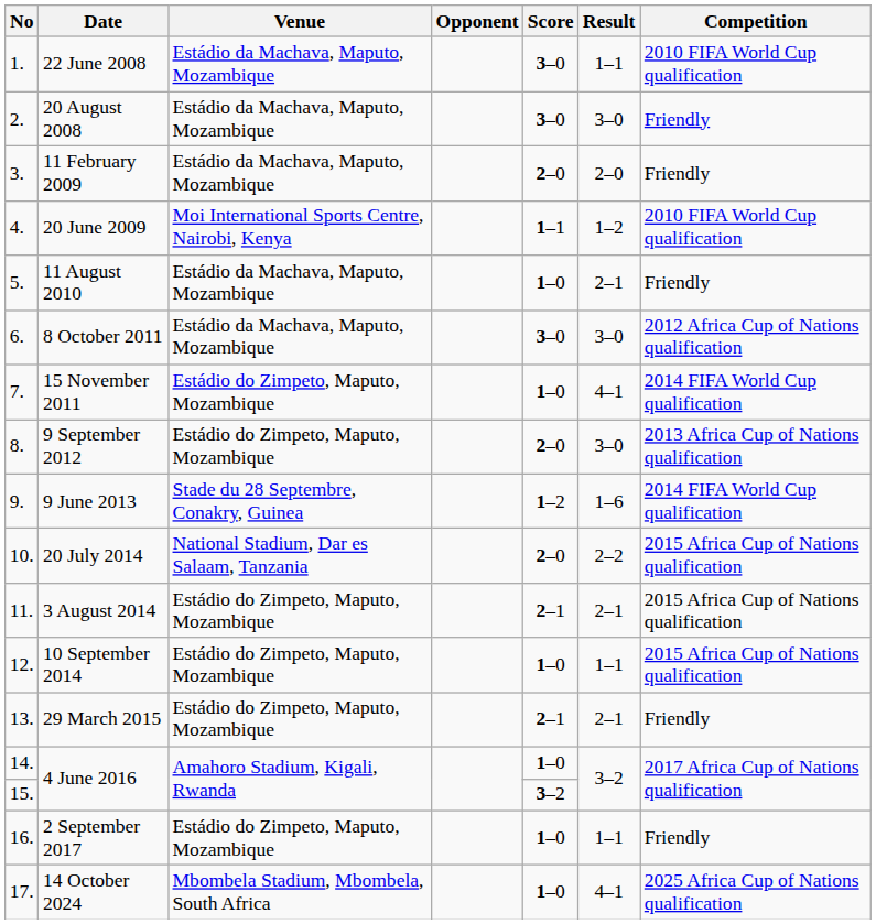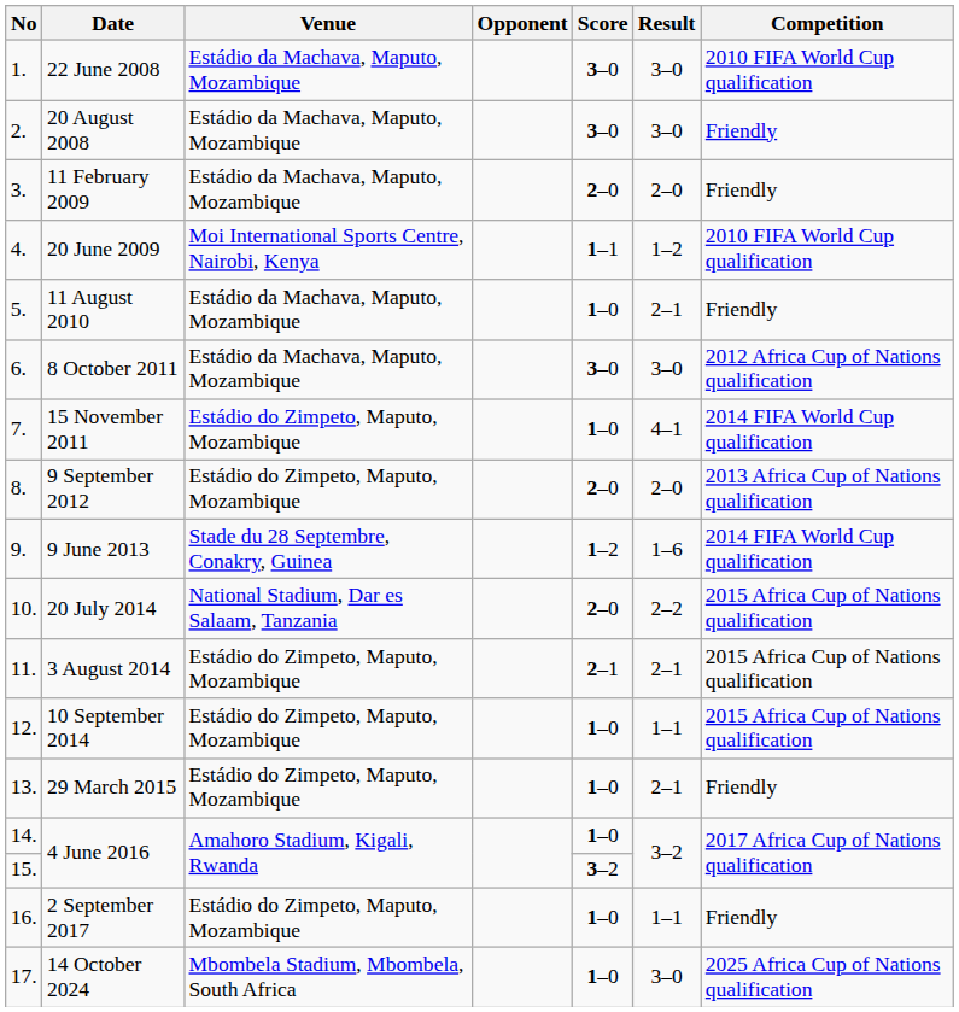22 June 2008 | Result: 1–1 -> 3–0
9 September 2012 | Result: 3–0 -> 2–0
29 March 2015 | Score: 2–1 -> 1–0
14 October 2024 | Result: 4–1 -> 3–0
